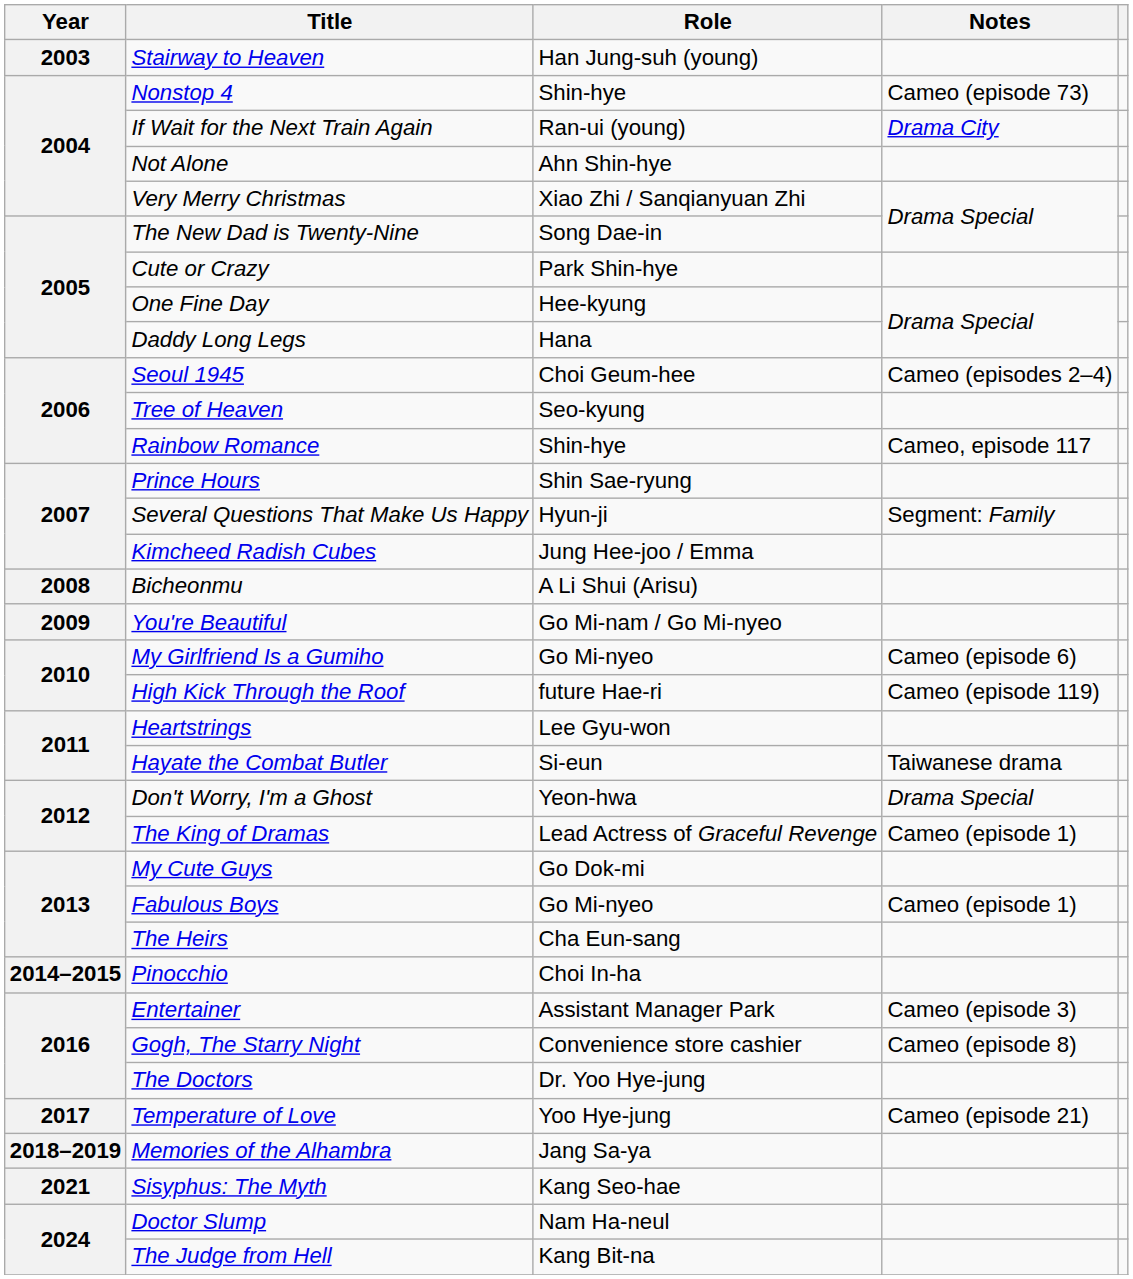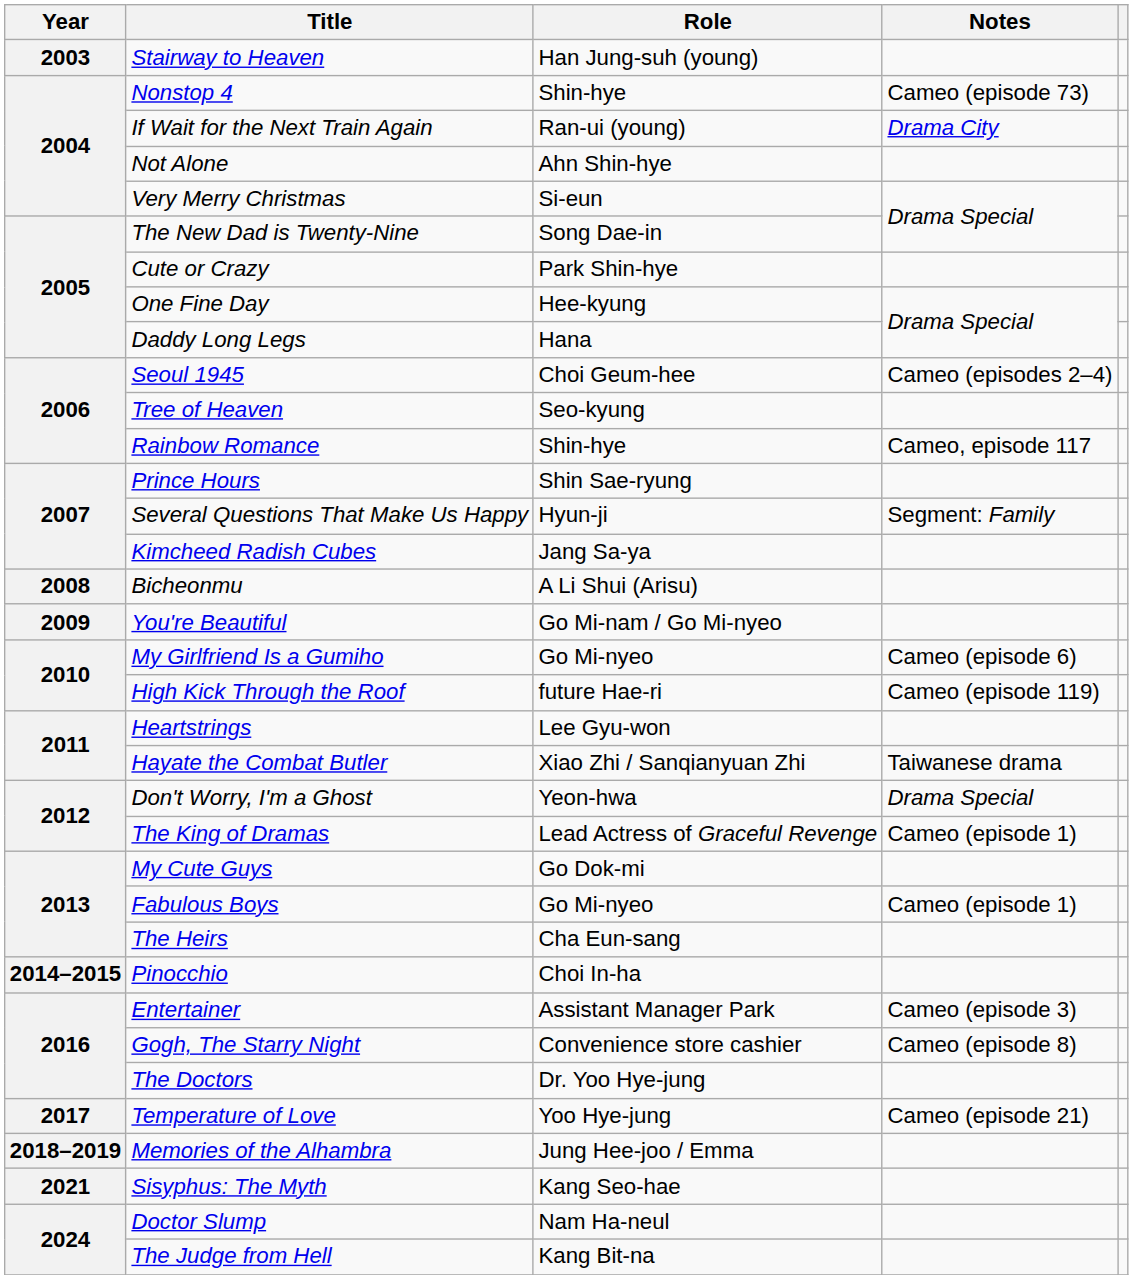Very Merry Christmas | Role: Xiao Zhi / Sanqianyuan Zhi -> Si-eun
Kimcheed Radish Cubes | Role: Jung Hee-joo / Emma -> Jang Sa-ya
Hayate the Combat Butler | Role: Si-eun -> Xiao Zhi / Sanqianyuan Zhi
Memories of the Alhambra | Role: Jang Sa-ya -> Jung Hee-joo / Emma
